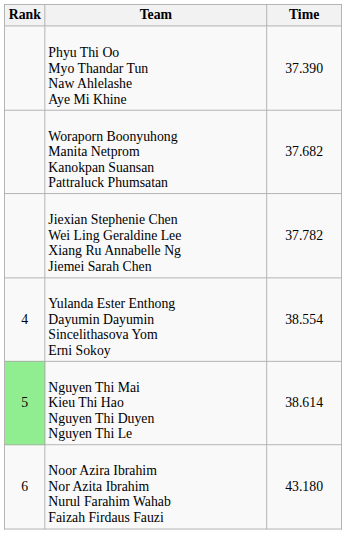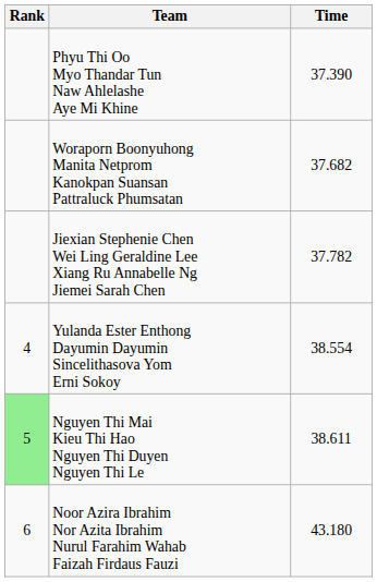Nguyen Thi Mai Kieu Thi Hao Nguyen Thi Duyen Nguyen Thi Le | Time: 38.614 -> 38.611
